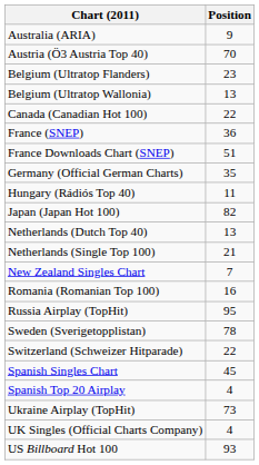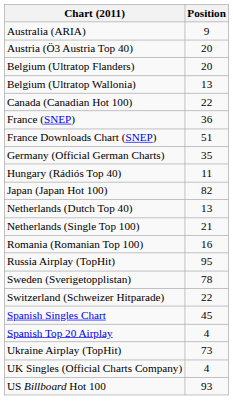Austria (Ö3 Austria Top 40) | Position: 70 -> 20
Belgium (Ultratop Flanders) | Position: 23 -> 20
- row: New Zealand Singles Chart | 7
